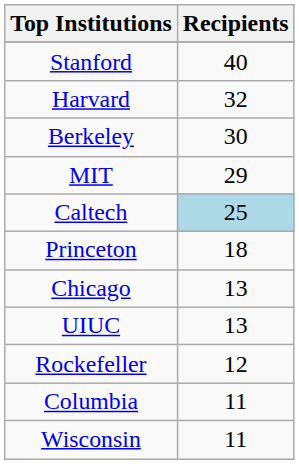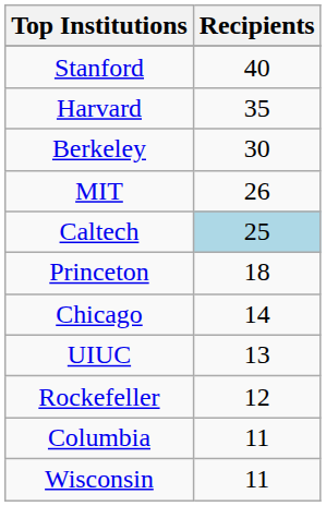Harvard | Recipients: 32 -> 35
MIT | Recipients: 29 -> 26
Chicago | Recipients: 13 -> 14
